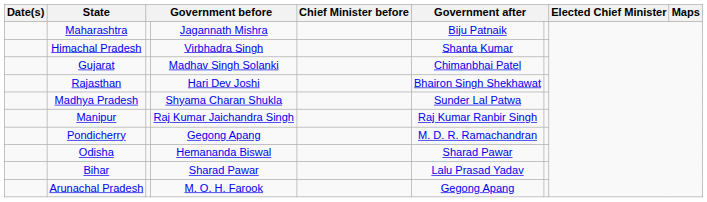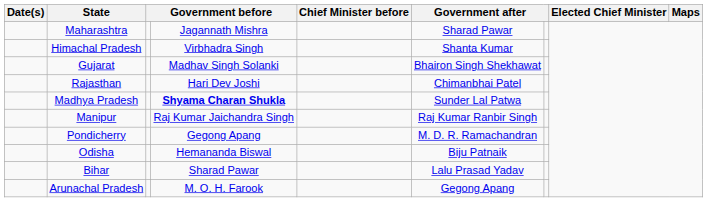Maharashtra | column 6: Biju Patnaik -> Sharad Pawar
Gujarat | column 6: Chimanbhai Patel -> Bhairon Singh Shekhawat
Rajasthan | column 6: Bhairon Singh Shekhawat -> Chimanbhai Patel
Madhya Pradesh | column 4: normal -> bold
Odisha | column 6: Sharad Pawar -> Biju Patnaik
